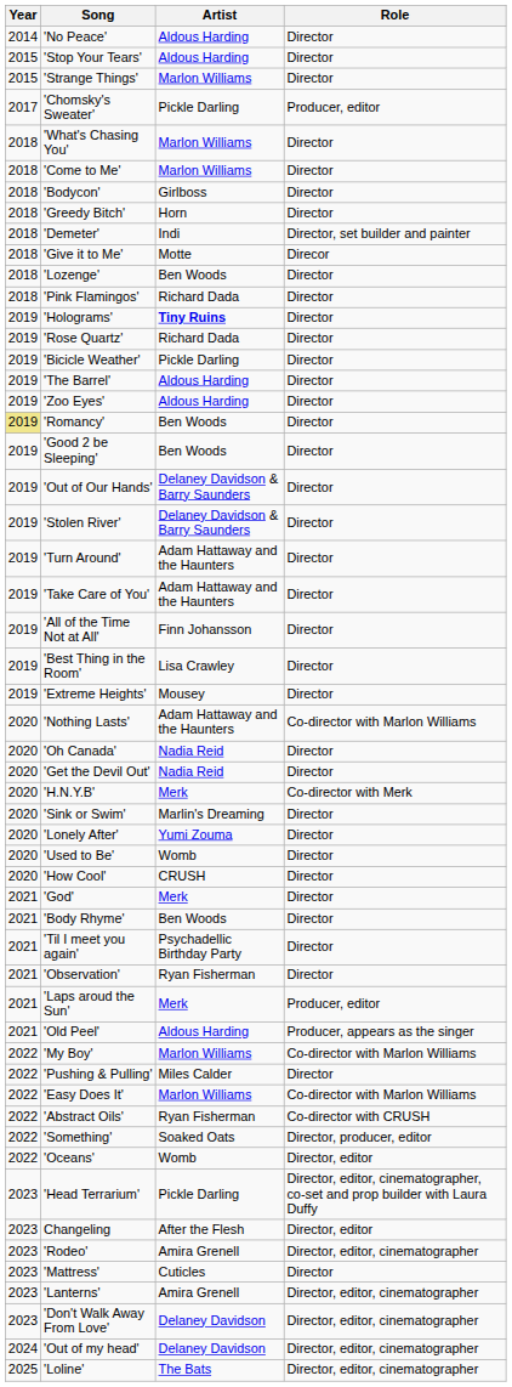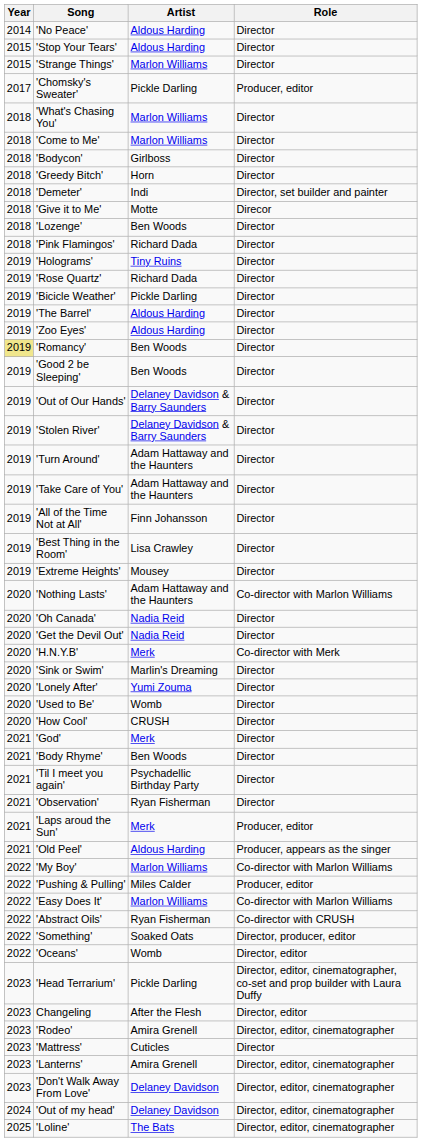'Holograms' | Artist: bold -> normal
'Pushing & Pulling' | Role: Director -> Producer, editor
